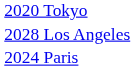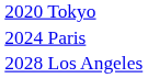rows swapped: 2024 Paris <-> 2028 Los Angeles
